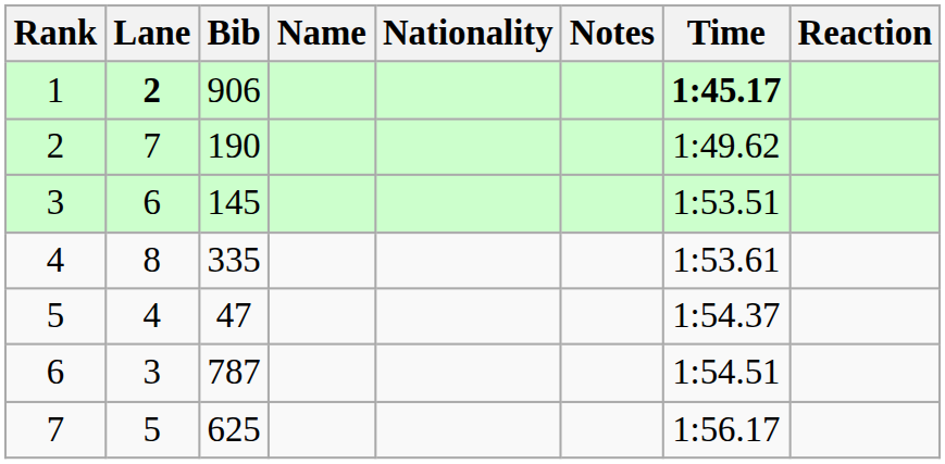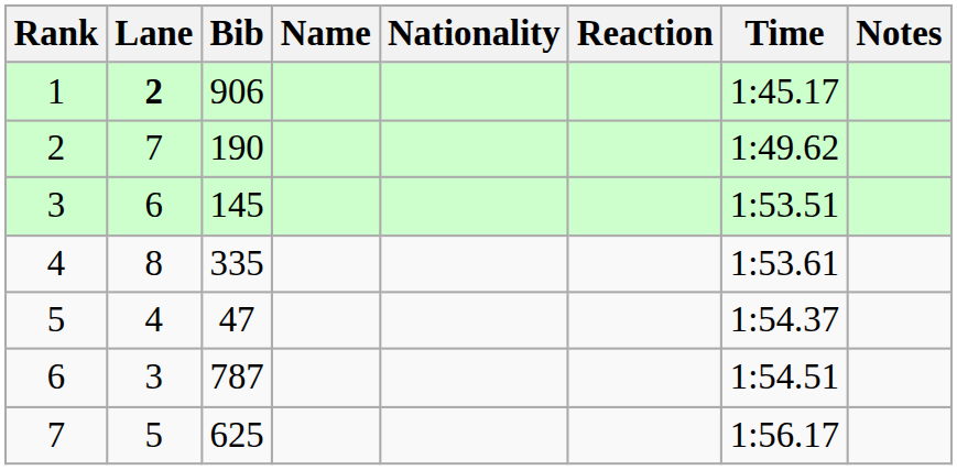columns swapped: Reaction <-> Notes
1 | Time: bold -> normal
